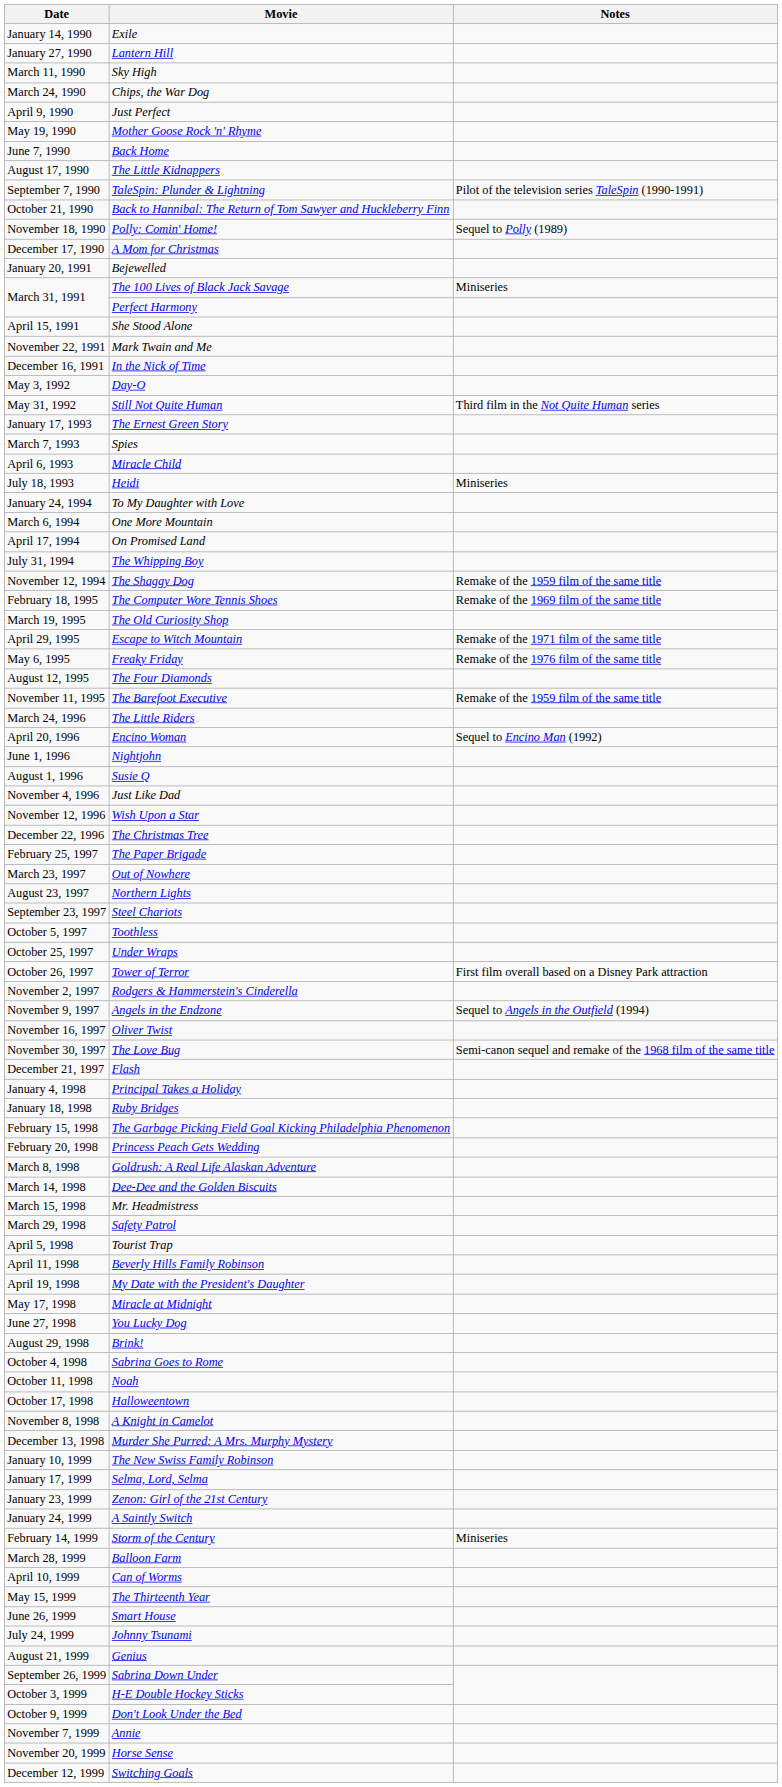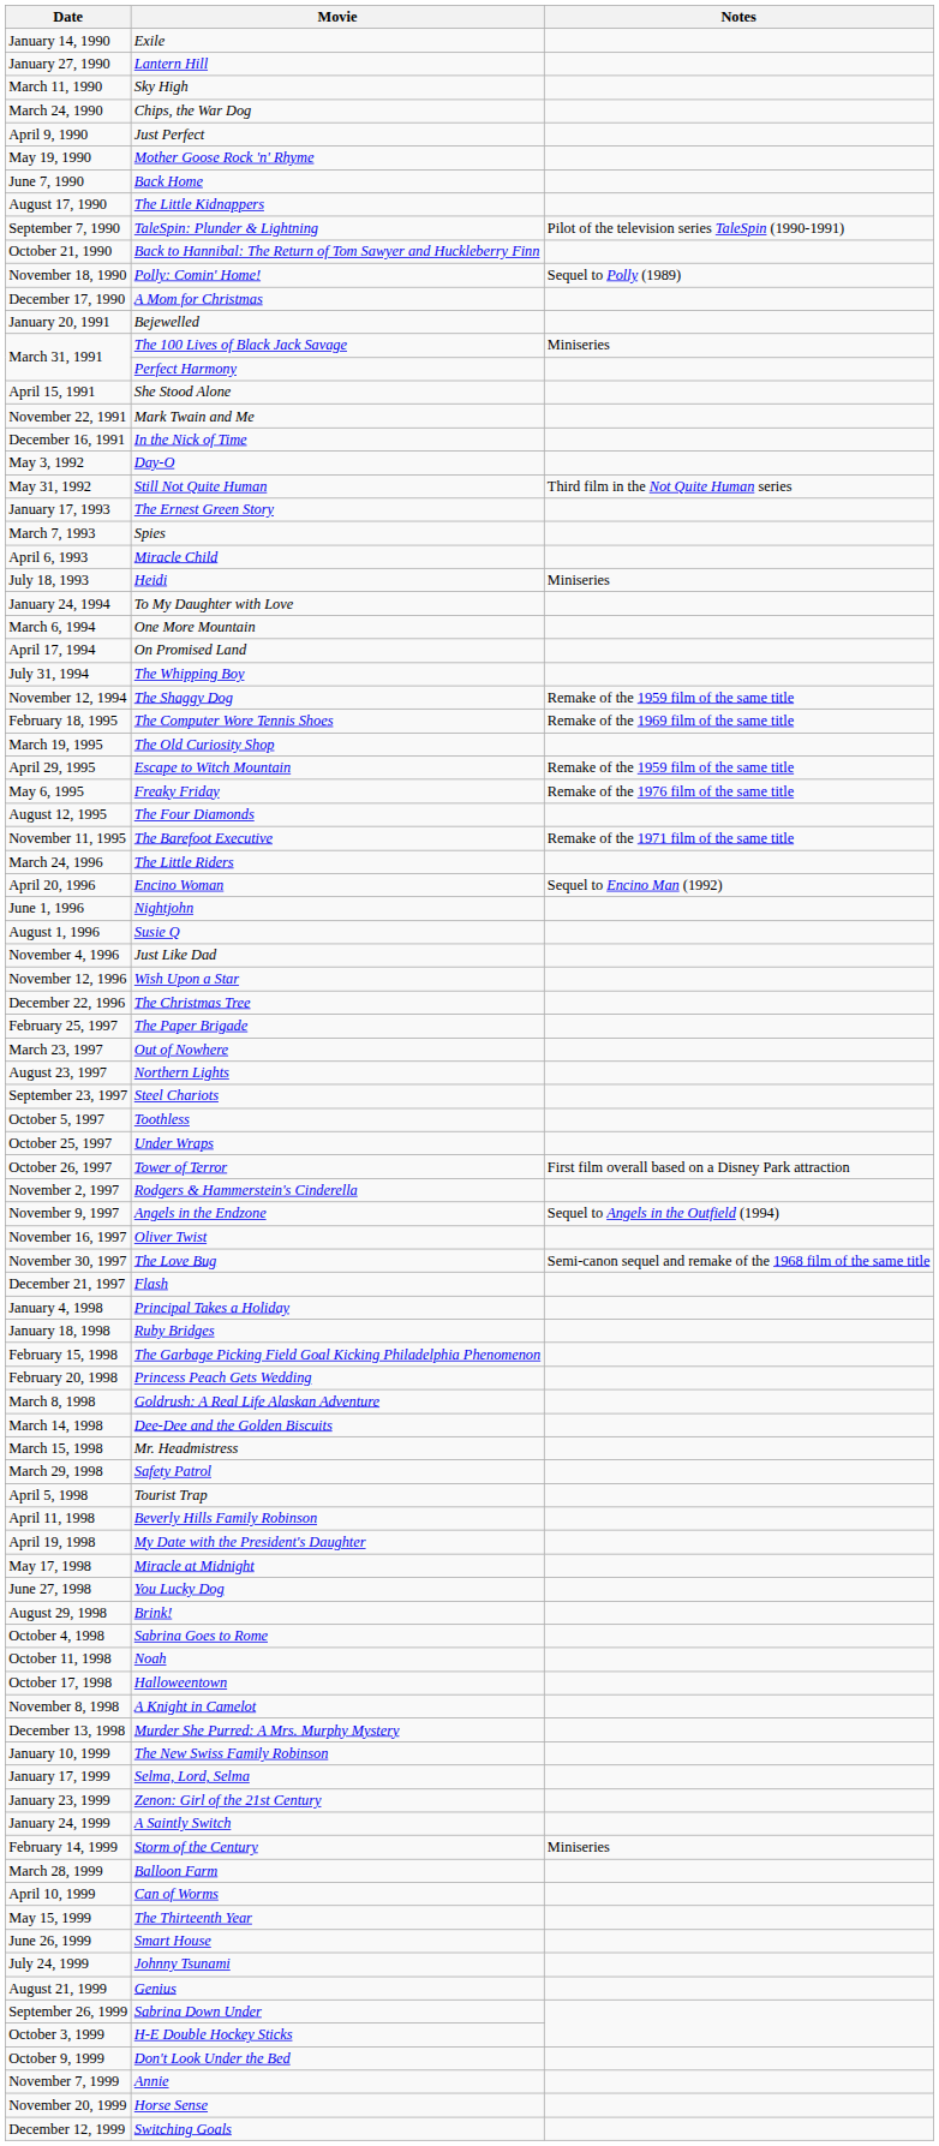Escape to Witch Mountain | Notes: Remake of the 1971 film of the same title -> Remake of the 1959 film of the same title
The Barefoot Executive | Notes: Remake of the 1959 film of the same title -> Remake of the 1971 film of the same title
